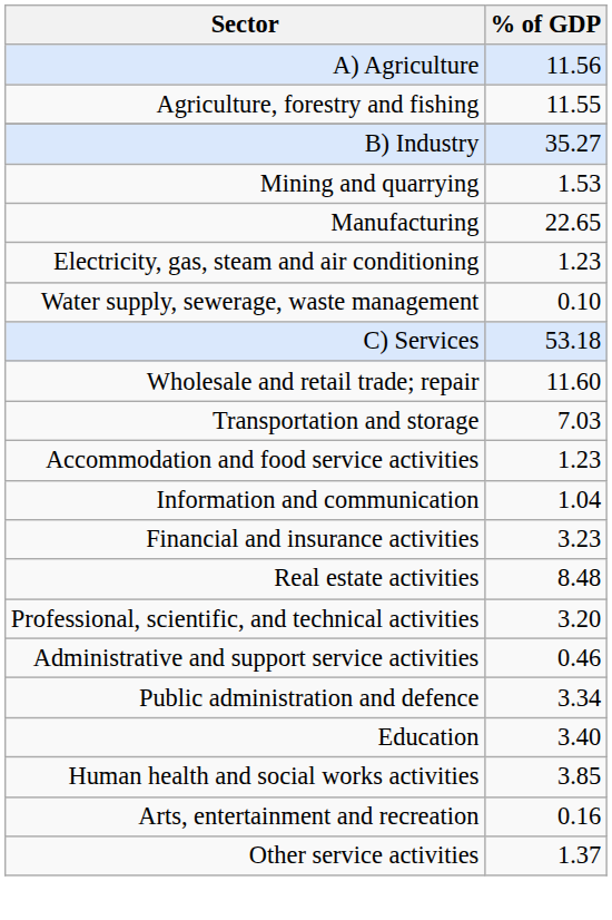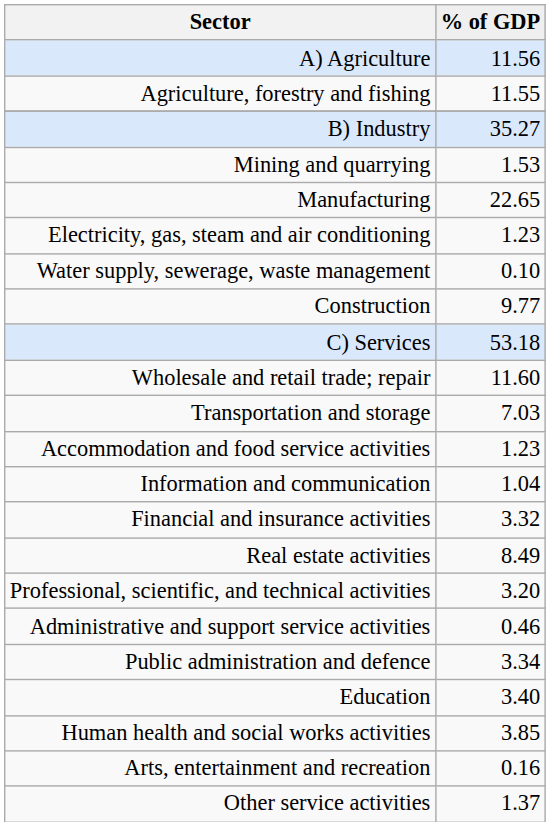+ row: Construction | 9.77
Financial and insurance activities | % of GDP: 3.23 -> 3.32
Real estate activities | % of GDP: 8.48 -> 8.49
